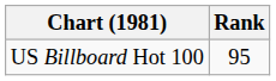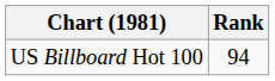US Billboard Hot 100 | Rank: 95 -> 94
